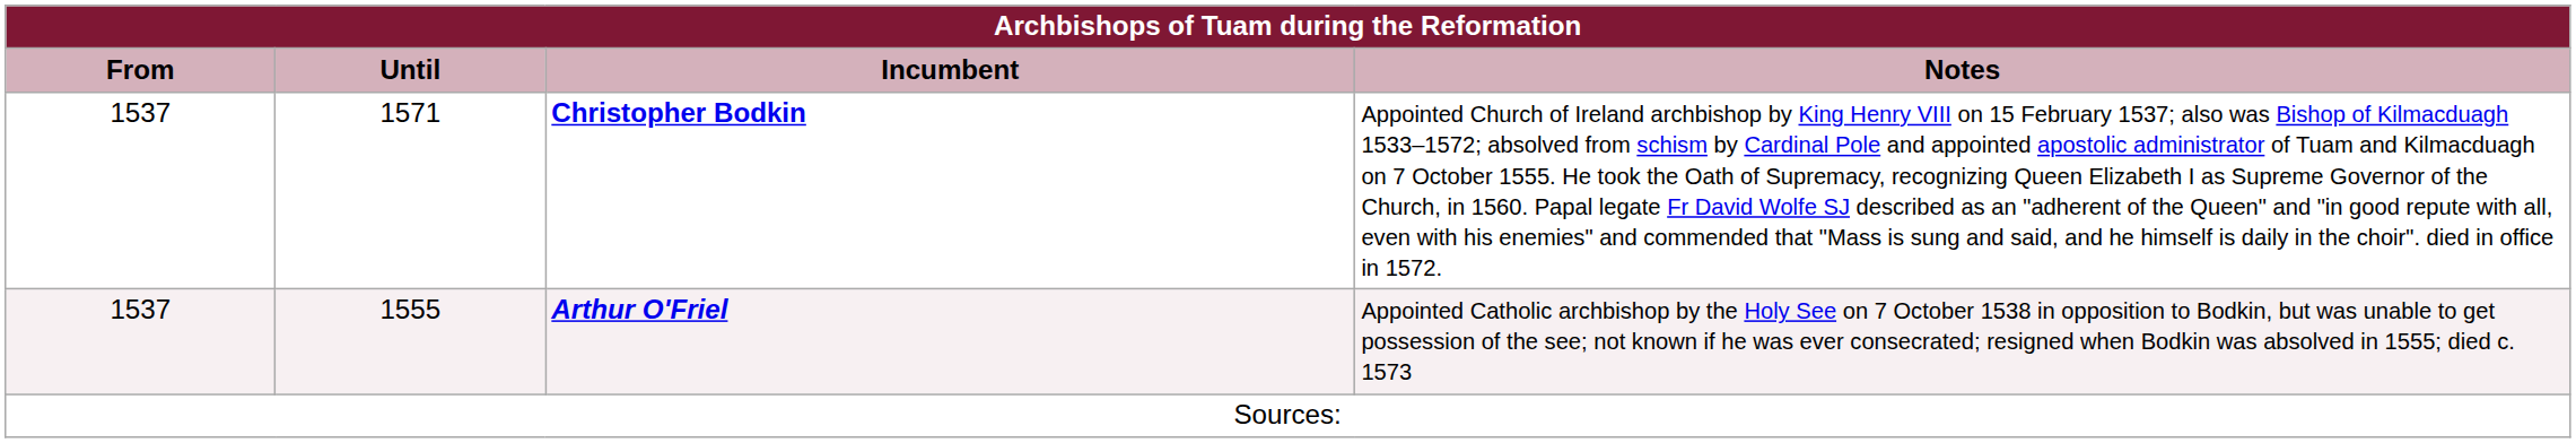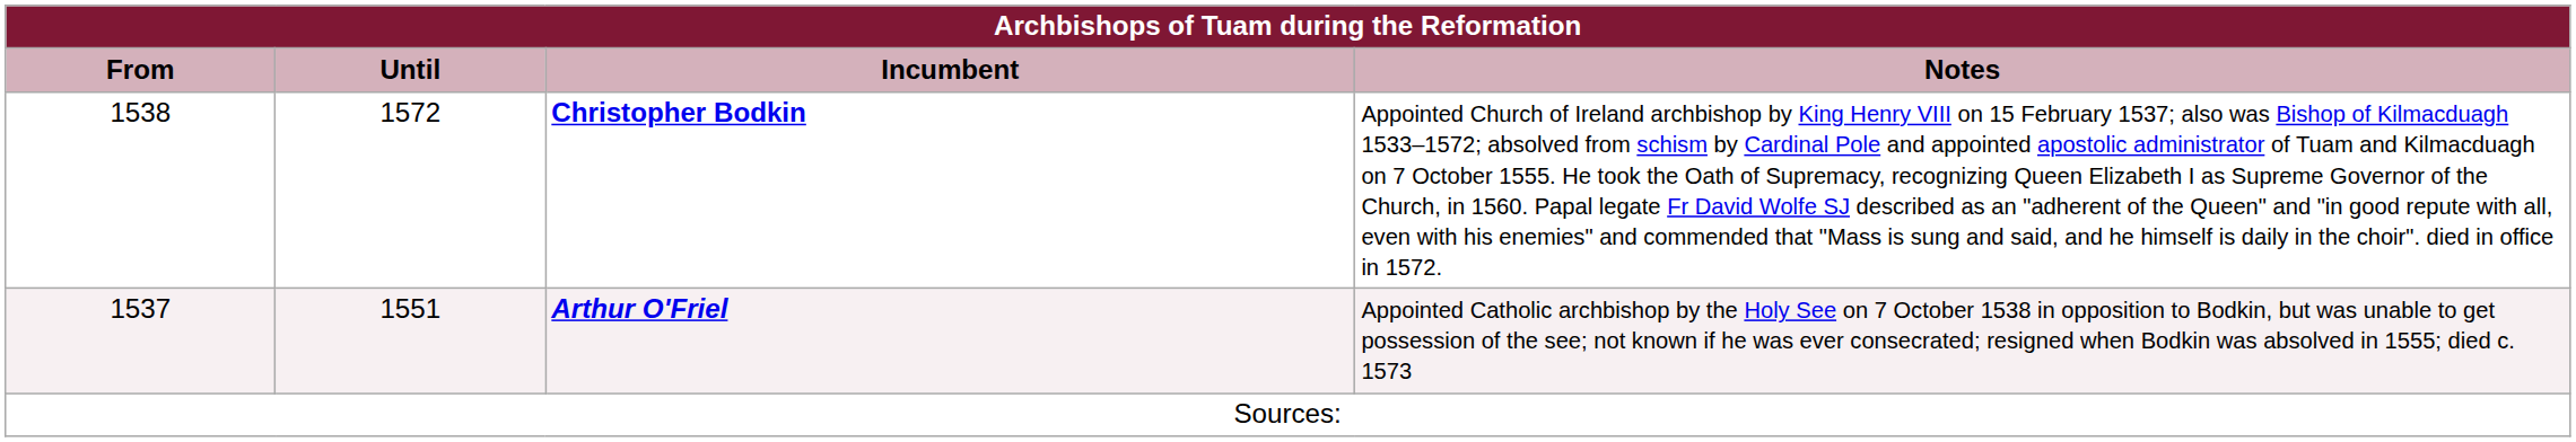Christopher Bodkin | From: 1537 -> 1538
Christopher Bodkin | Until: 1571 -> 1572
Arthur O'Friel | Until: 1555 -> 1551
